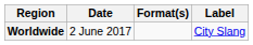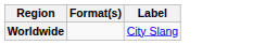- column: Date | 2 June 2017
